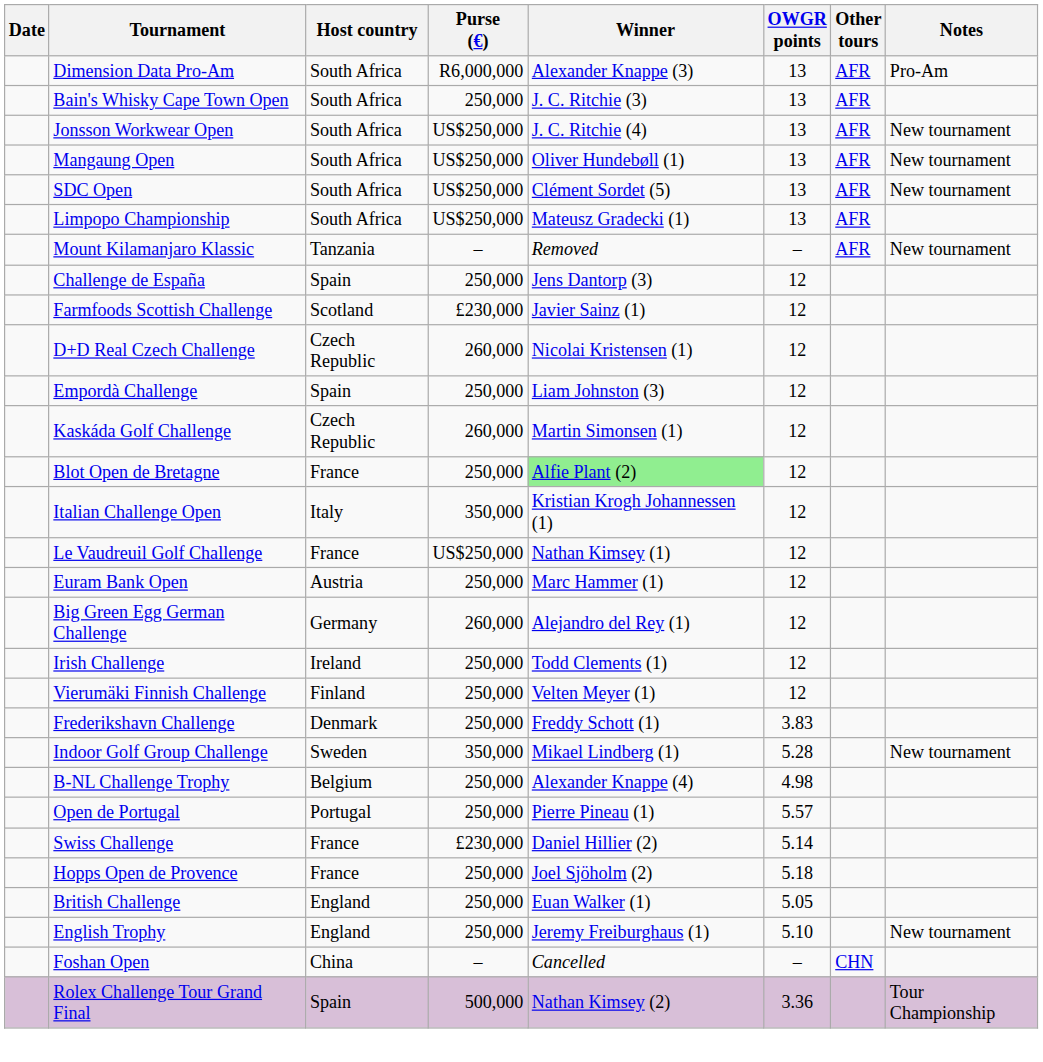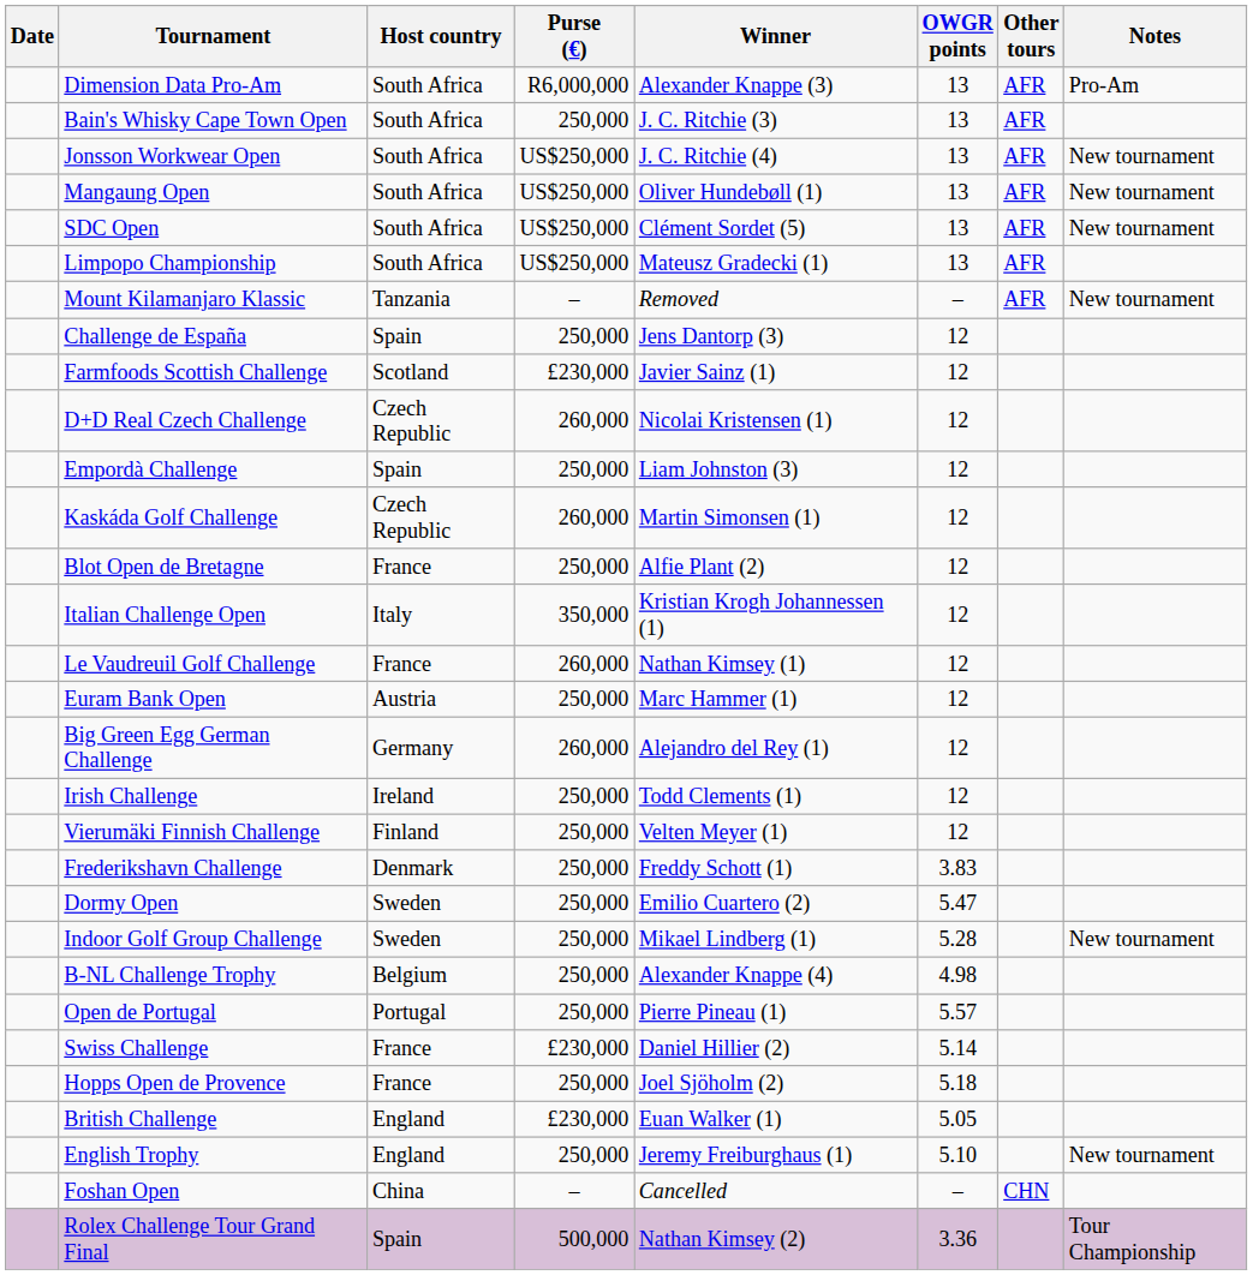Blot Open de Bretagne | Winner: lightgreen background -> no background
Le Vaudreuil Golf Challenge | Purse (€): US$250,000 -> 260,000
+ row: Dormy Open | Sweden | 250,000 | Emilio Cuartero (2) | 5.47
Indoor Golf Group Challenge | Purse (€): 350,000 -> 250,000
British Challenge | Purse (€): 250,000 -> £230,000
